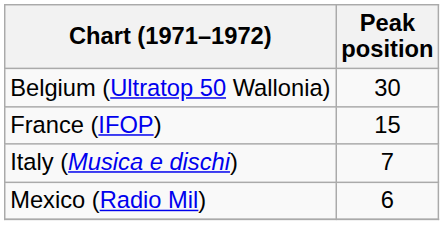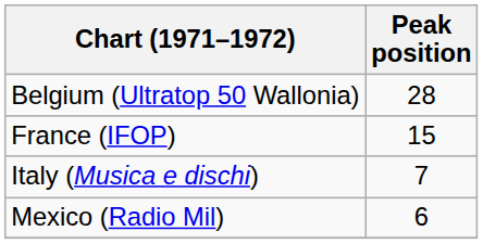Belgium (Ultratop 50 Wallonia) | Peak position: 30 -> 28
